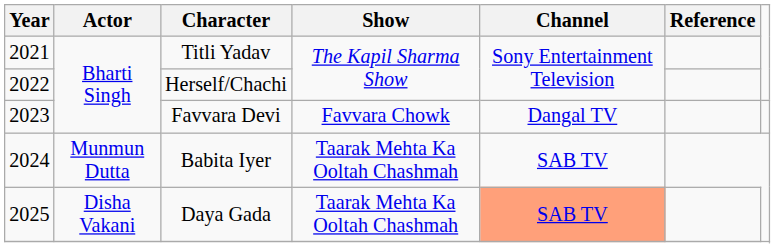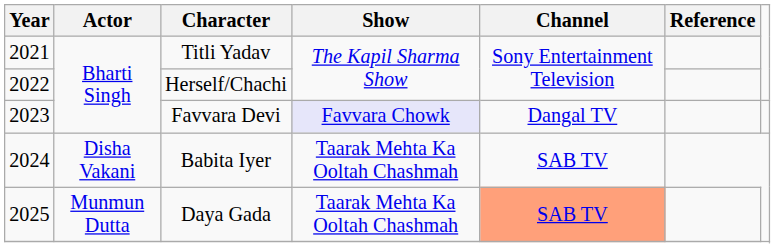Favvara Devi | Show: no background -> lavender background
Babita Iyer | Actor: Munmun Dutta -> Disha Vakani
Daya Gada | Actor: Disha Vakani -> Munmun Dutta
